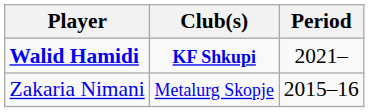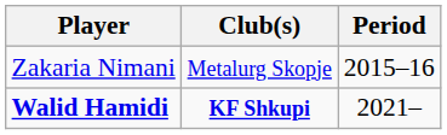rows swapped: Walid Hamidi <-> Zakaria Nimani
